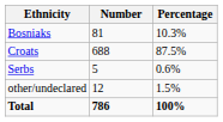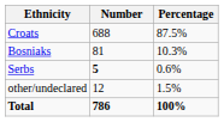rows swapped: Croats <-> Bosniaks
Serbs | Number: normal -> bold
